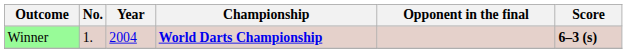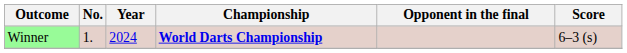Winner | Year: 2004 -> 2024
Winner | Score: bold -> normal
